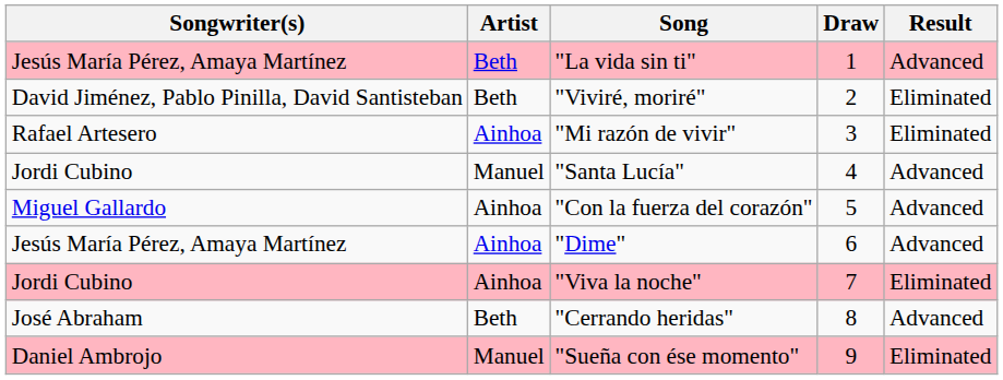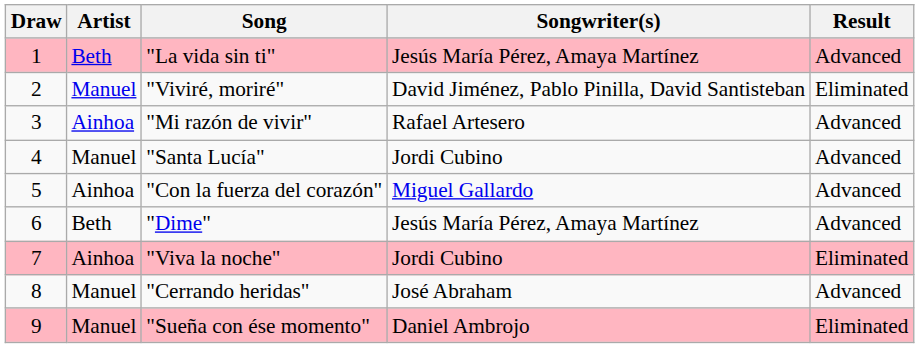columns swapped: Draw <-> Songwriter(s)
"Viviré, moriré" | Artist: Beth -> Manuel
"Mi razón de vivir" | Result: Eliminated -> Advanced
"Dime" | Artist: Ainhoa -> Beth
"Cerrando heridas" | Artist: Beth -> Manuel
